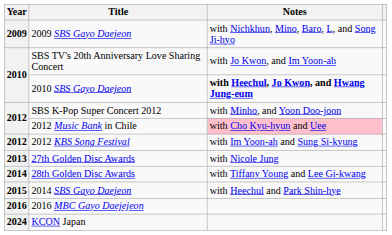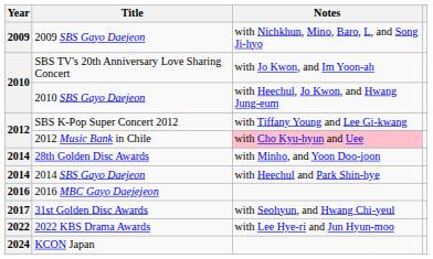2010 SBS Gayo Daejeon | Notes: bold -> normal
SBS K-Pop Super Concert 2012 | Notes: with Minho, and Yoon Doo-joon -> with Tiffany Young and Lee Gi-kwang
- row: 2012 | 2012 KBS Song Festival | with Im Yoon-ah and Sung Si-kyung
- row: 2013 | 27th Golden Disc Awards | with Nicole Jung
28th Golden Disc Awards | Notes: with Tiffany Young and Lee Gi-kwang -> with Minho, and Yoon Doo-joon
2014 SBS Gayo Daejeon | Year: 2015 -> 2014
+ row: 2017 | 31st Golden Disc Awards | with Seohyun, and Hwang Chi-yeul
+ row: 2022 | 2022 KBS Drama Awards | with Lee Hye-ri and Jun Hyun-moo
